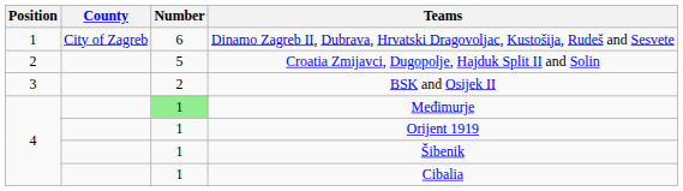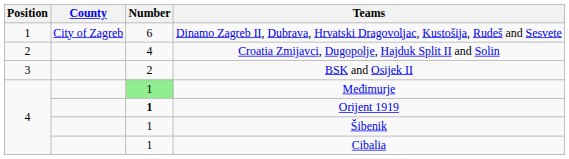Croatia Zmijavci, Dugopolje, Hajduk Split II and Solin | Number: 5 -> 4
Orijent 1919 | Number: normal -> bold
